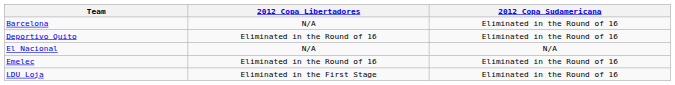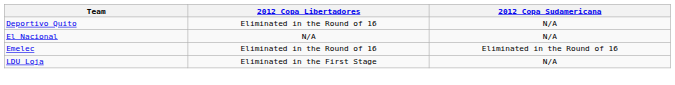- row: Barcelona | N/A | Eliminated in the Round of 16
Deportivo Quito | 2012 Copa Sudamericana: Eliminated in the Round of 16 -> N/A
LDU Loja | 2012 Copa Sudamericana: Eliminated in the Round of 16 -> N/A
